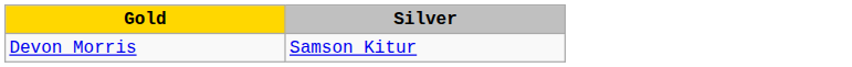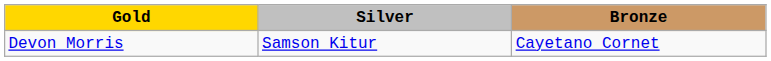+ column: Bronze | Cayetano Cornet
